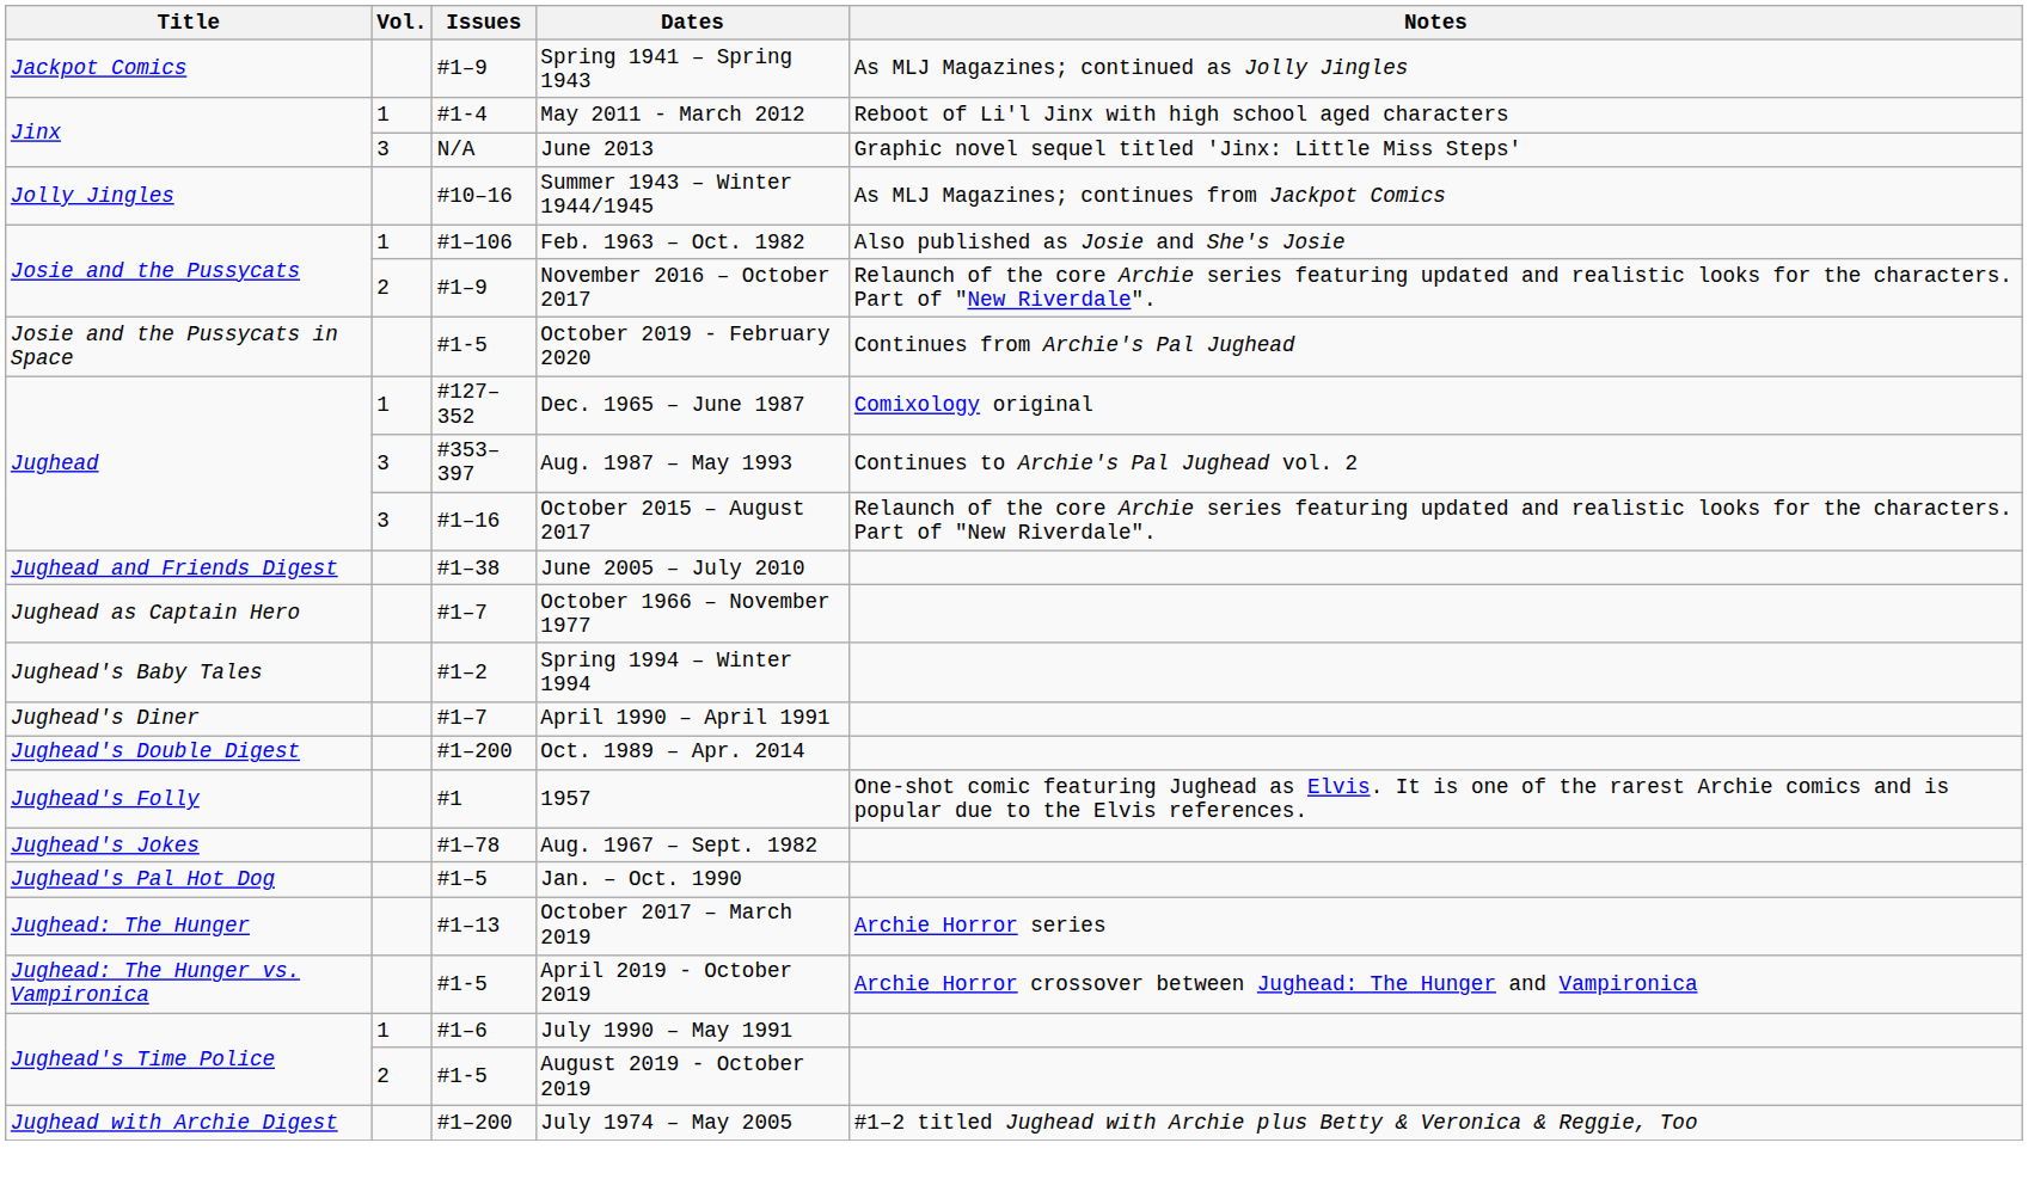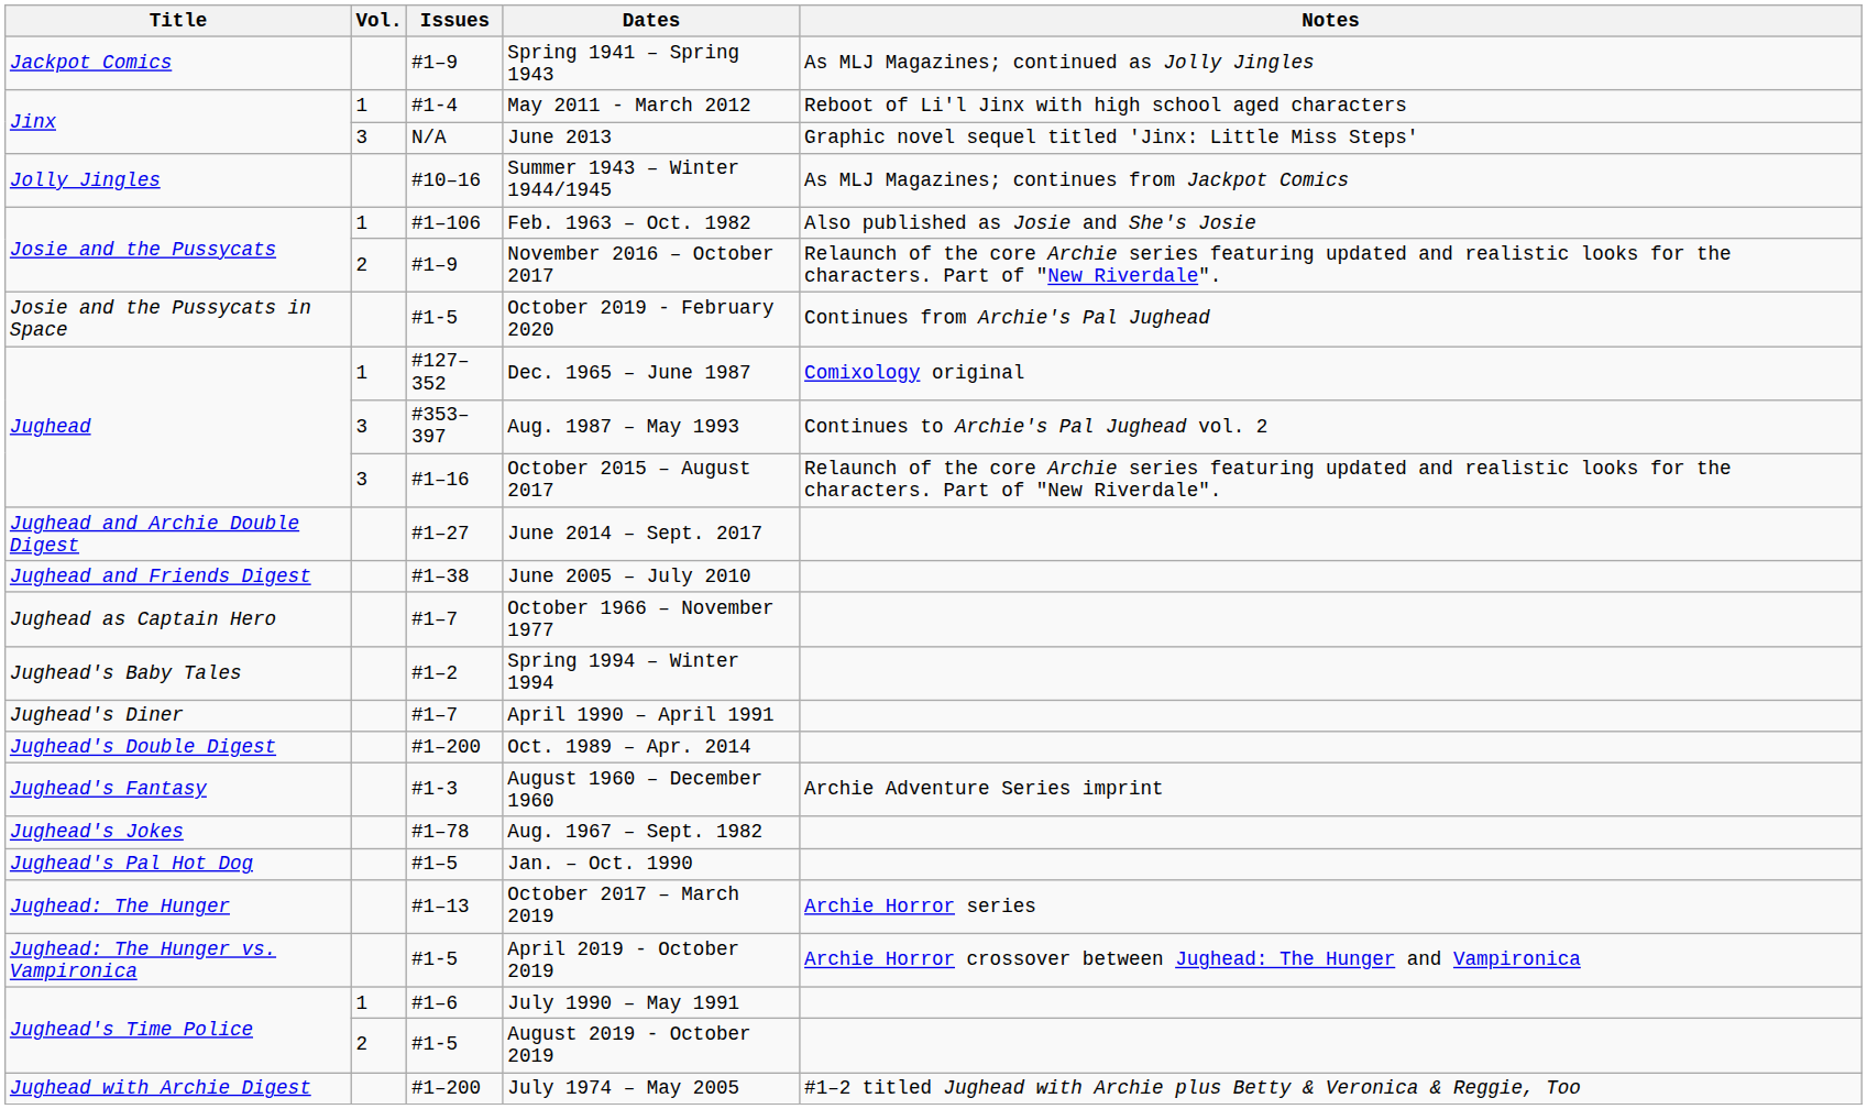+ row: Jughead and Archie Double Digest | #1–27 | June 2014 – Sept. 2017
+ row: Jughead's Fantasy | #1-3 | August 1960 – December 1960 | Archie Adventure Series imprint
- row: Jughead's Folly | #1 | 1957 | One-shot comic featuring Jughead as Elvis. It is one of the rarest Archie comics and is popular due to the Elvis references.
